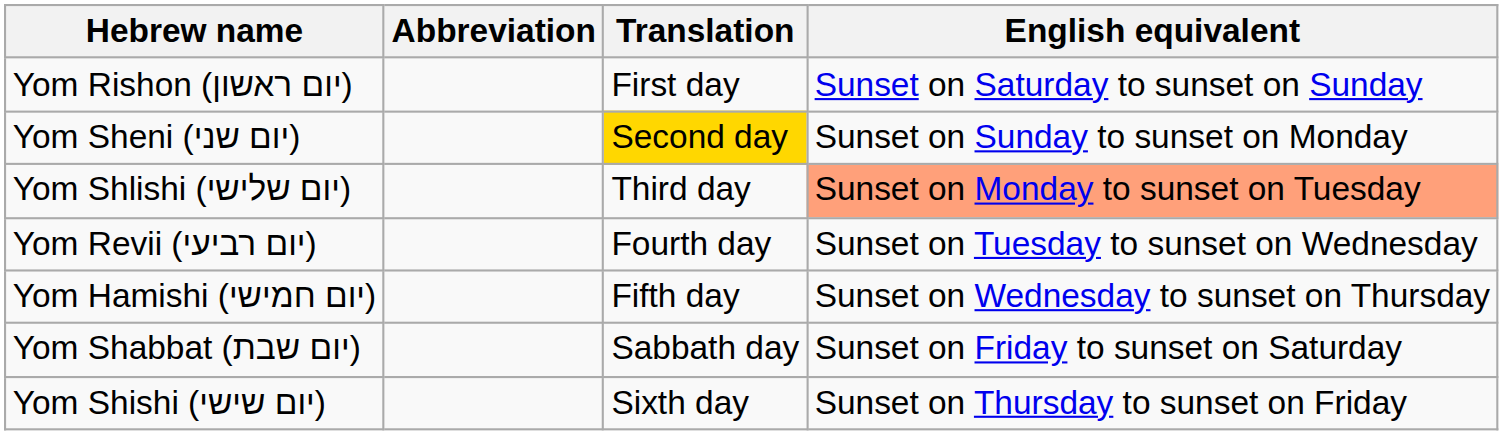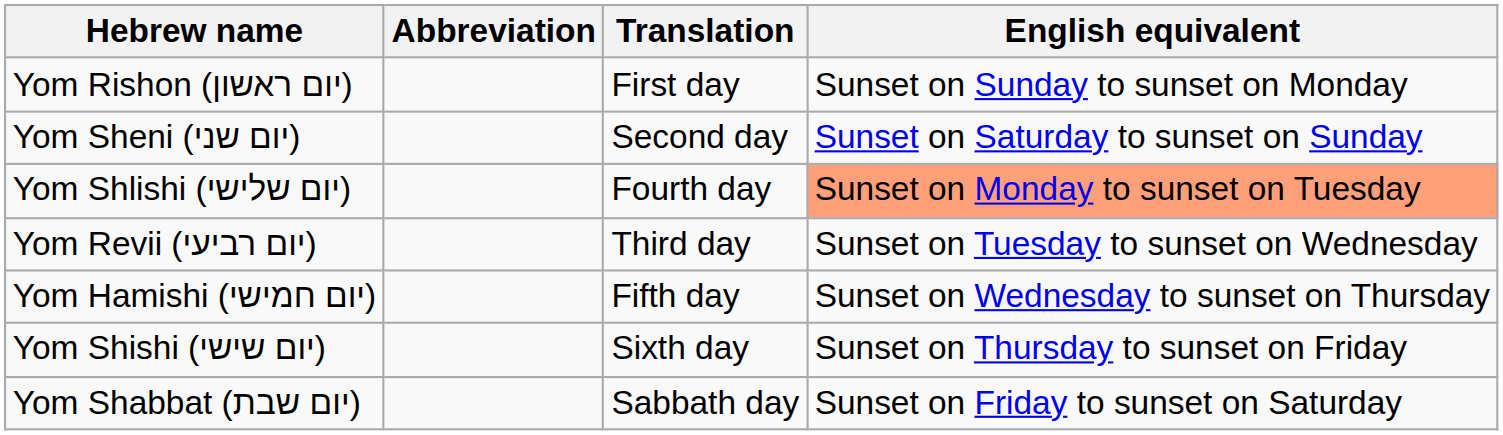Yom Rishon (יום ראשון) | English equivalent: Sunset on Saturday to sunset on Sunday -> Sunset on Sunday to sunset on Monday
Yom Sheni (יום שני) | Translation: gold background -> no background
Yom Sheni (יום שני) | English equivalent: Sunset on Sunday to sunset on Monday -> Sunset on Saturday to sunset on Sunday
Yom Shlishi (יום שלישי) | Translation: Third day -> Fourth day
Yom Revii (יום רביעי) | Translation: Fourth day -> Third day
rows swapped: Yom Shishi (יום שישי) <-> Yom Shabbat (יום שבת)
